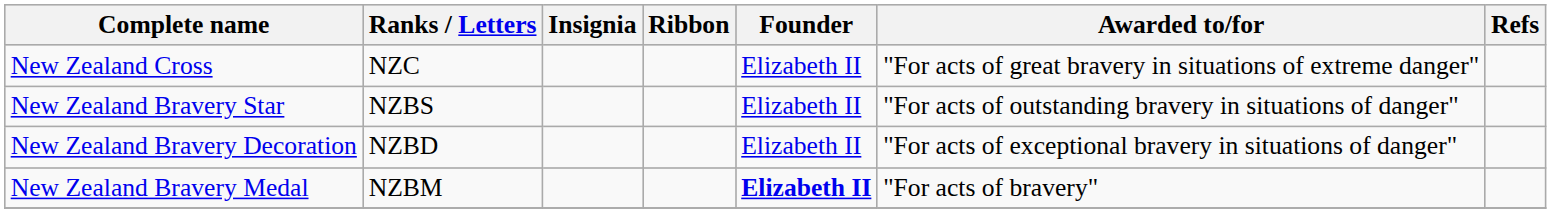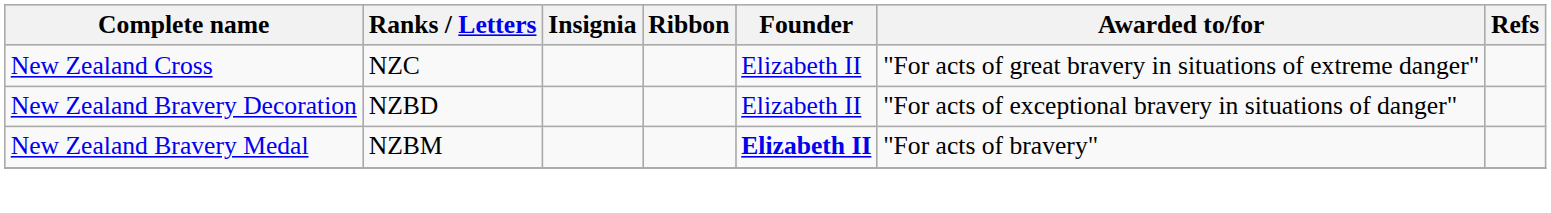- row: New Zealand Bravery Star | NZBS | Elizabeth II | "For acts of outstanding bravery in situations of danger"
